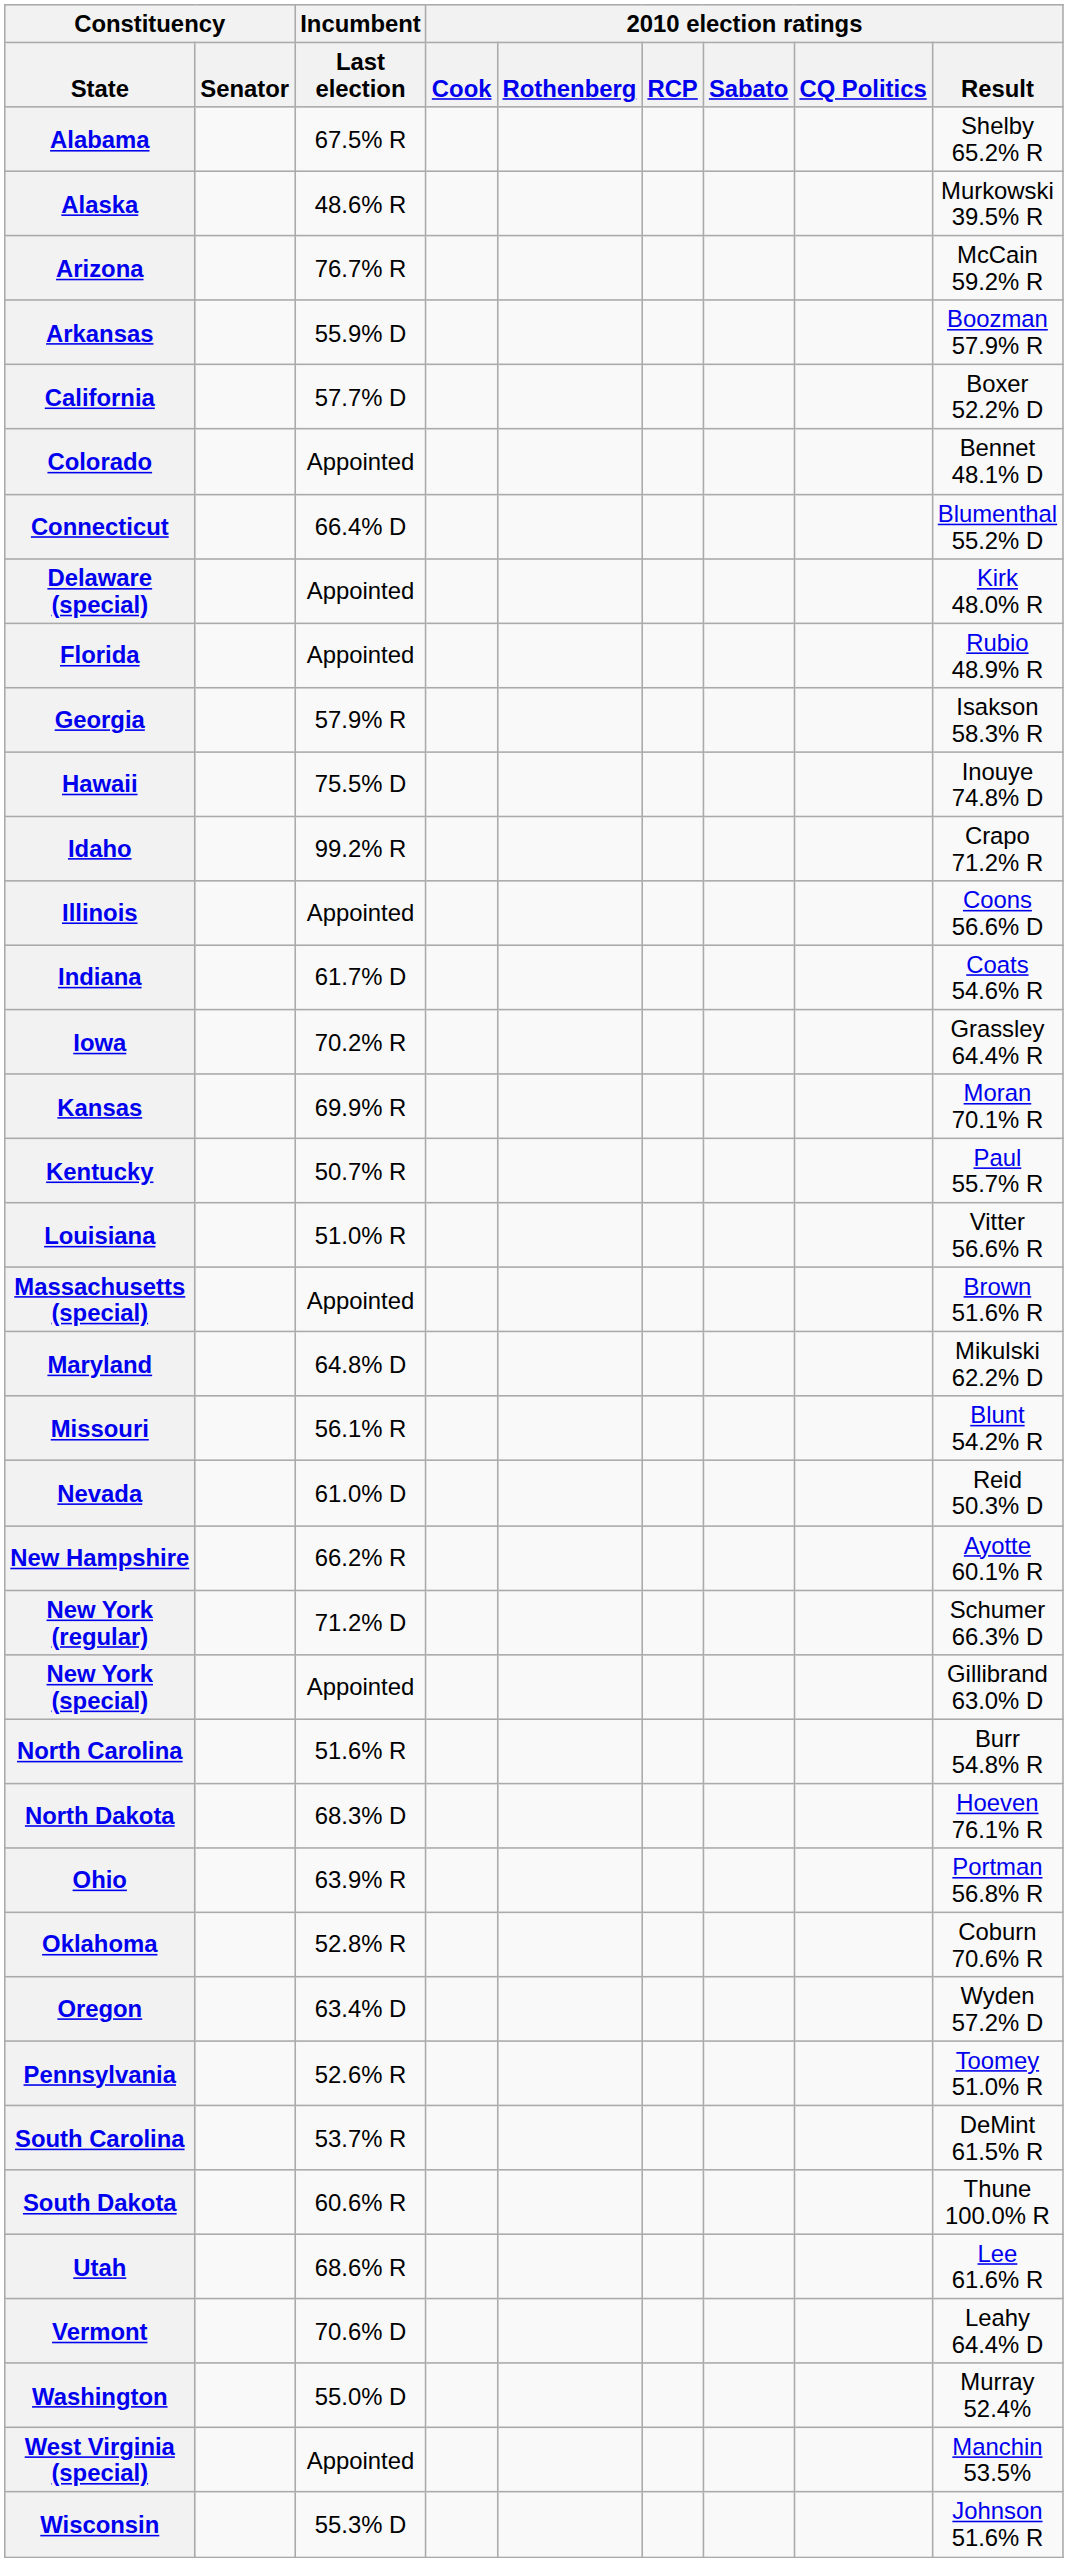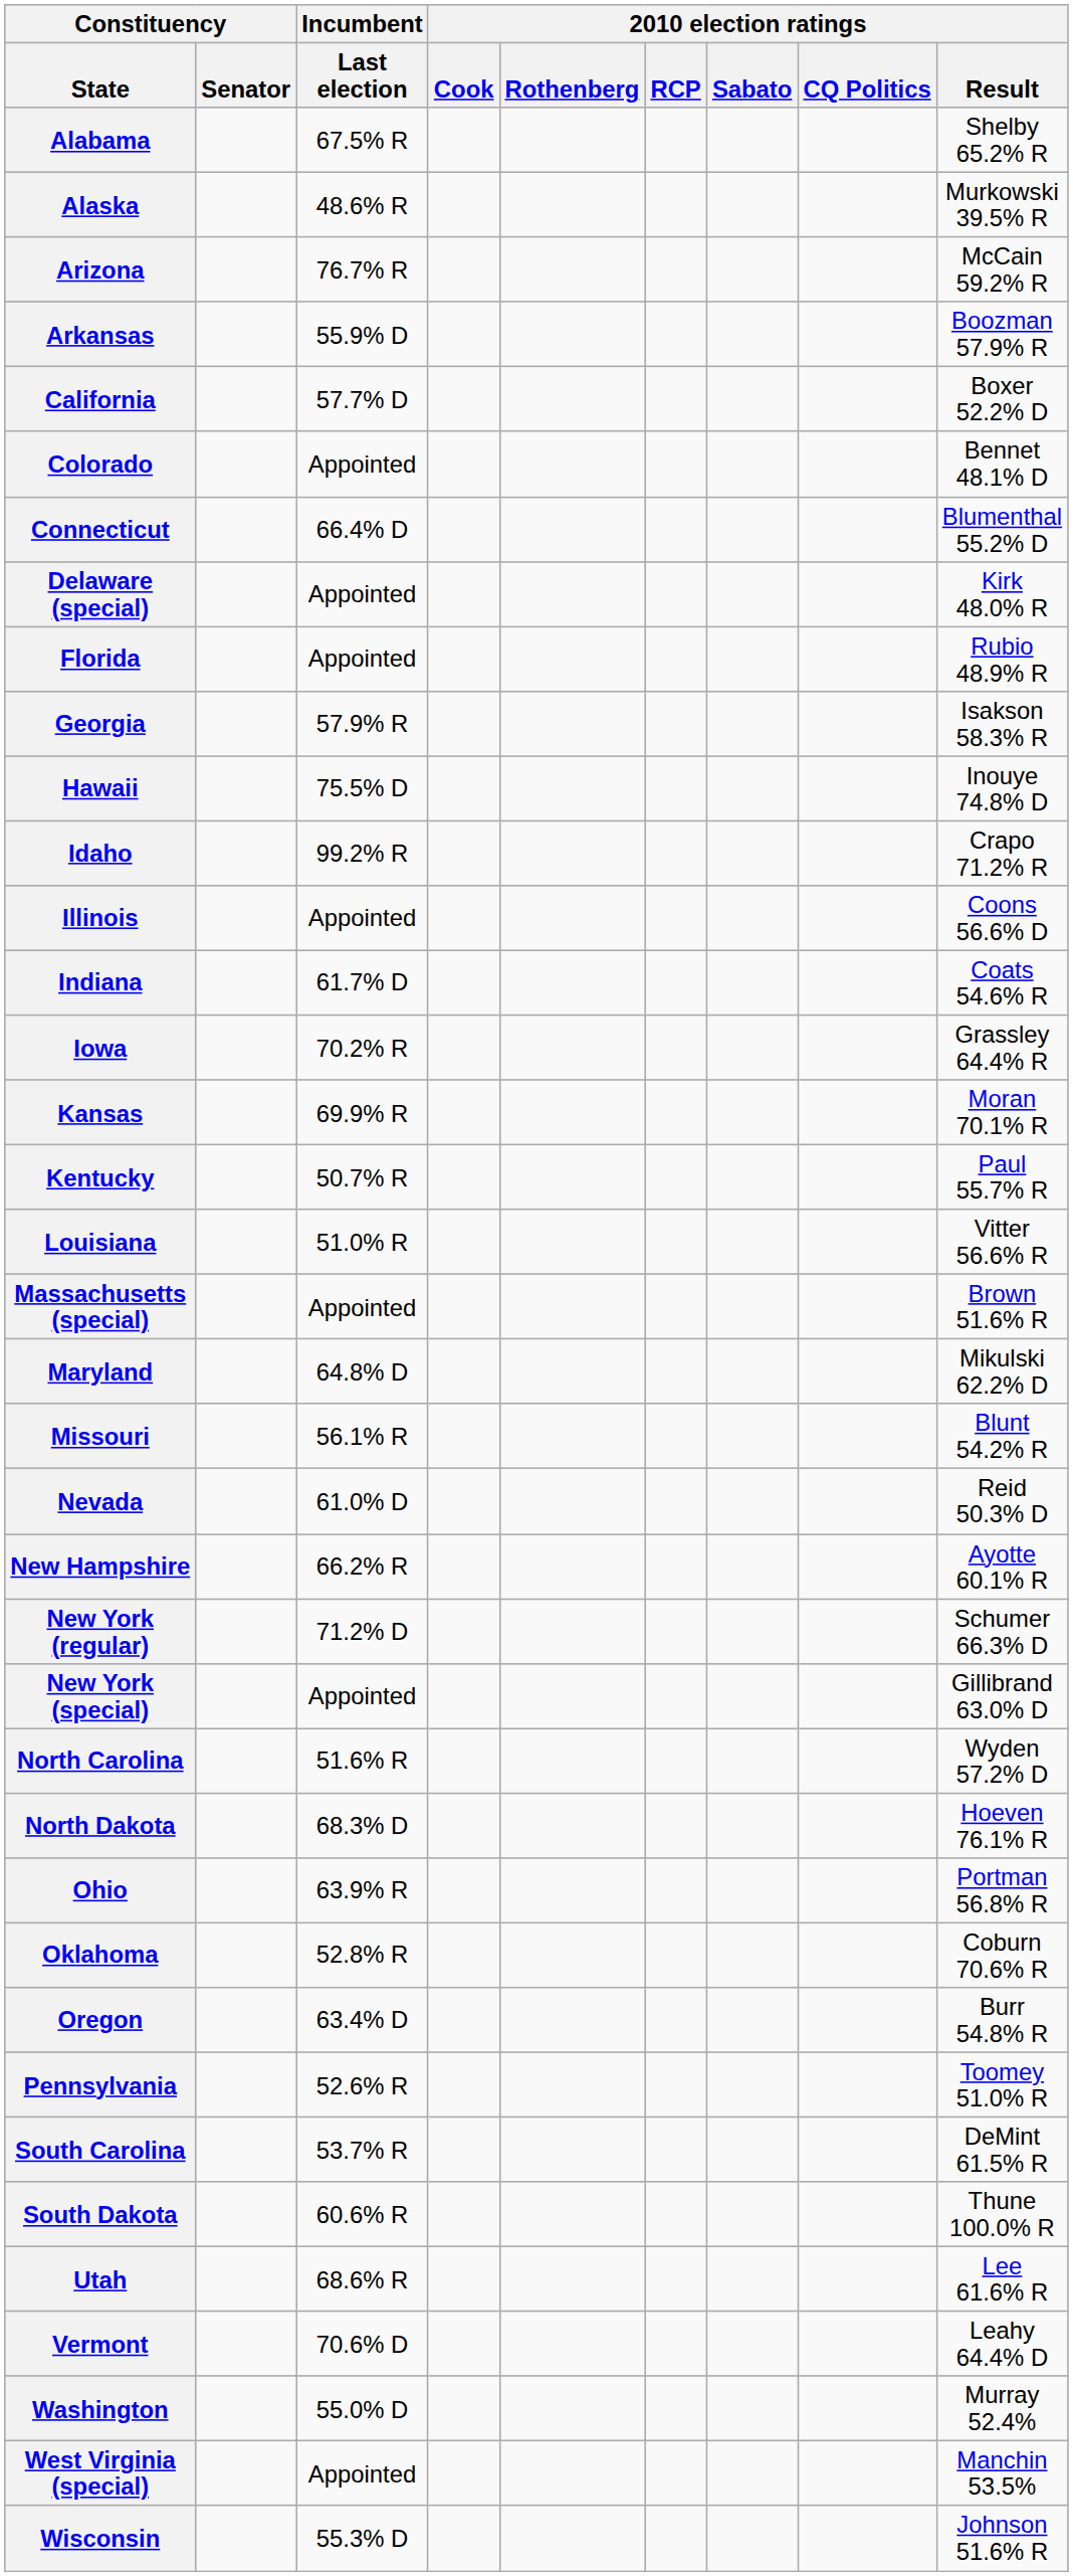North Carolina | 2010 election ratings / Result: Burr 54.8% R -> Wyden 57.2% D
Oregon | 2010 election ratings / Result: Wyden 57.2% D -> Burr 54.8% R
